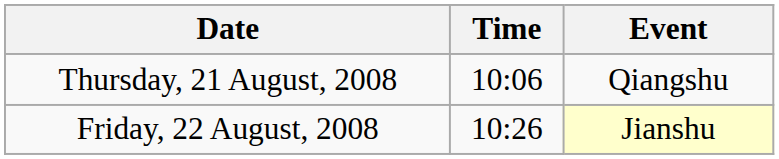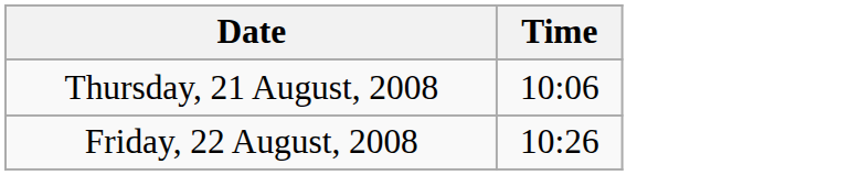- column: Event | Qiangshu | Jianshu
